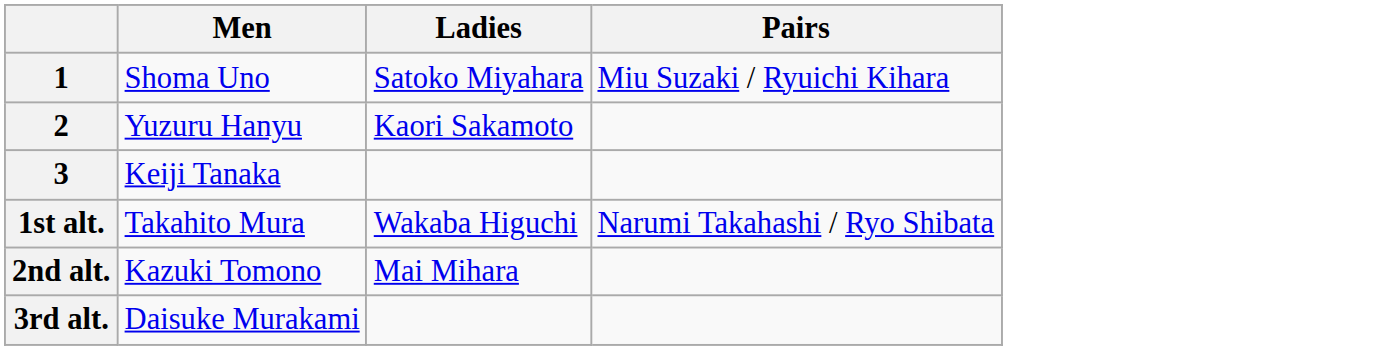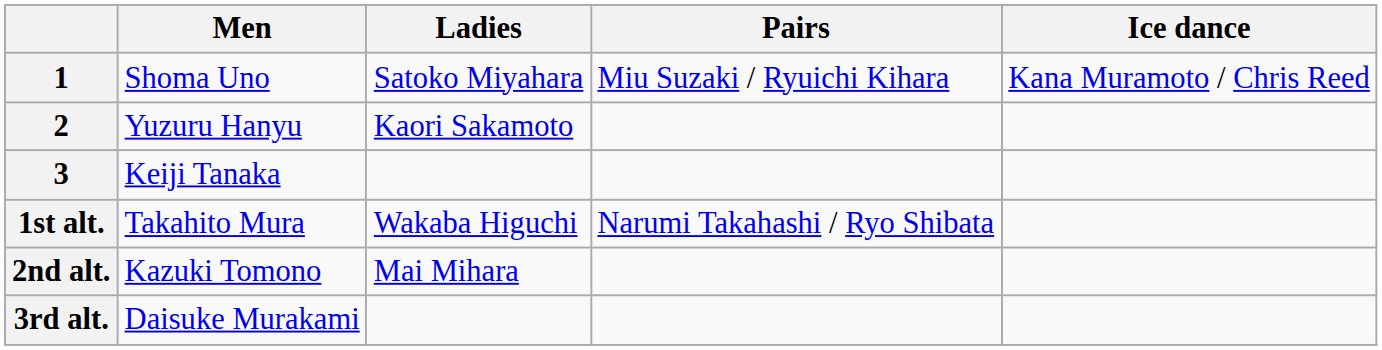+ column: Ice dance | Kana Muramoto / Chris Reed
